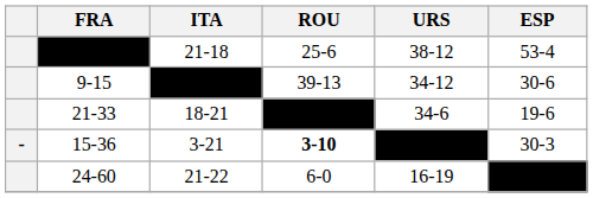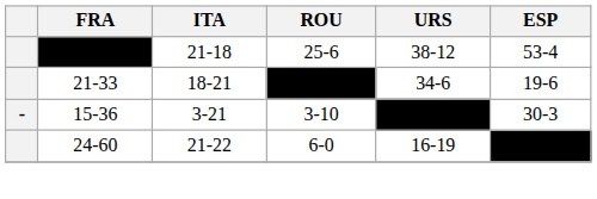- row: 9-15 | –––– | 39-13 | 34-12 | 30-6
15-36 | ROU: bold -> normal
